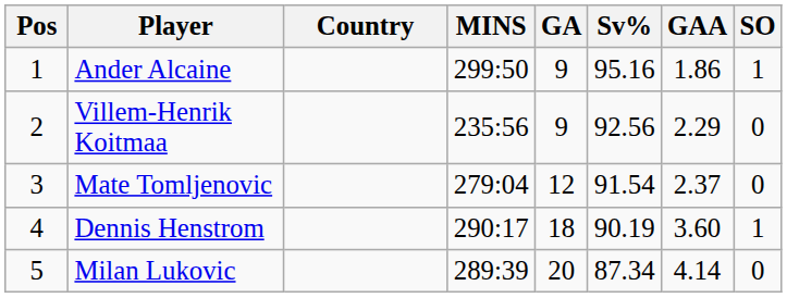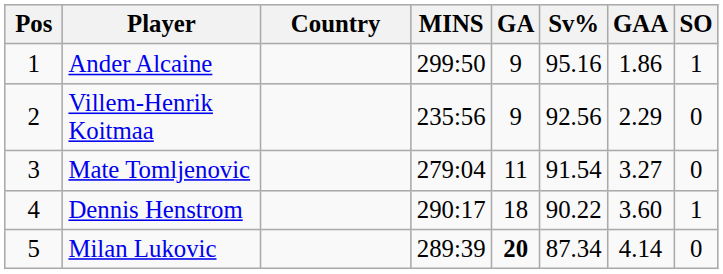Mate Tomljenovic | GA: 12 -> 11
Mate Tomljenovic | GAA: 2.37 -> 3.27
Dennis Henstrom | Sv%: 90.19 -> 90.22
Milan Lukovic | GA: normal -> bold
